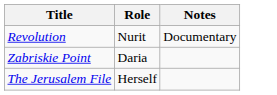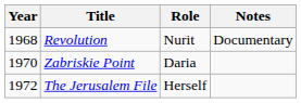+ column: Year | 1968 | 1970 | 1972
